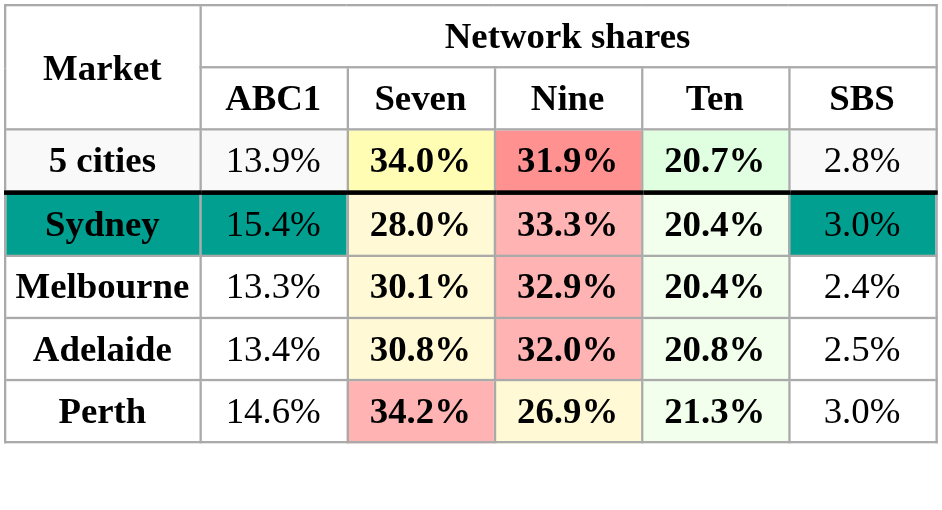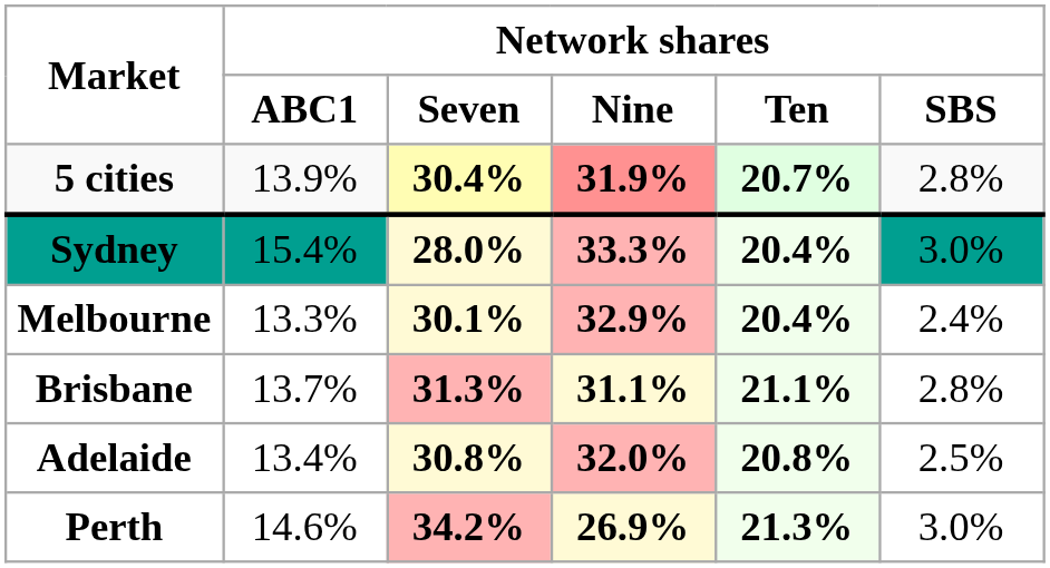5 cities | column 3: 34.0% -> 30.4%
+ row: Brisbane | 13.7% | 31.3% | 31.1% | 21.1% | 2.8%
